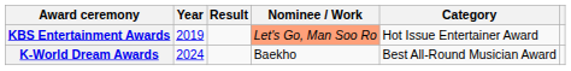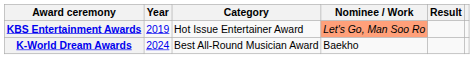columns swapped: Category <-> Result
